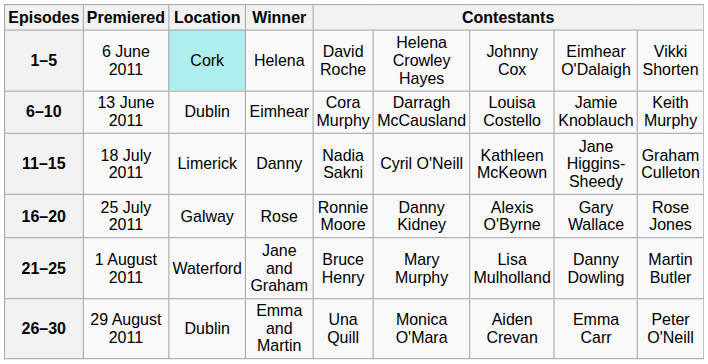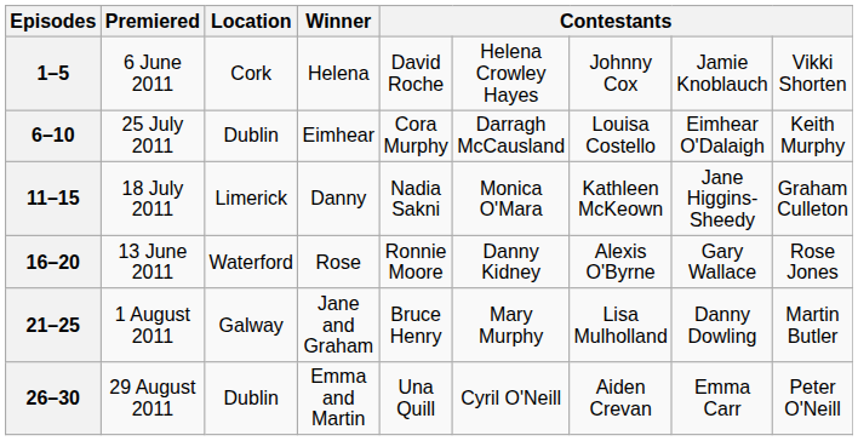1–5 | Location: paleturquoise background -> no background
1–5 | column 8: Eimhear O'Dalaigh -> Jamie Knoblauch
6–10 | Premiered: 13 June 2011 -> 25 July 2011
6–10 | column 8: Jamie Knoblauch -> Eimhear O'Dalaigh
11–15 | column 6: Cyril O'Neill -> Monica O'Mara
16–20 | Premiered: 25 July 2011 -> 13 June 2011
16–20 | Location: Galway -> Waterford
21–25 | Location: Waterford -> Galway
26–30 | column 6: Monica O'Mara -> Cyril O'Neill
